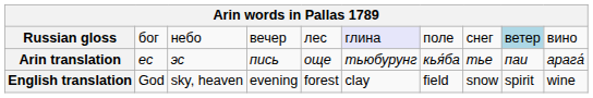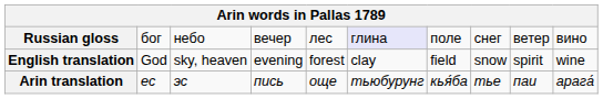Russian gloss | column 9: lightblue background -> no background
rows swapped: English translation <-> Arin translation
